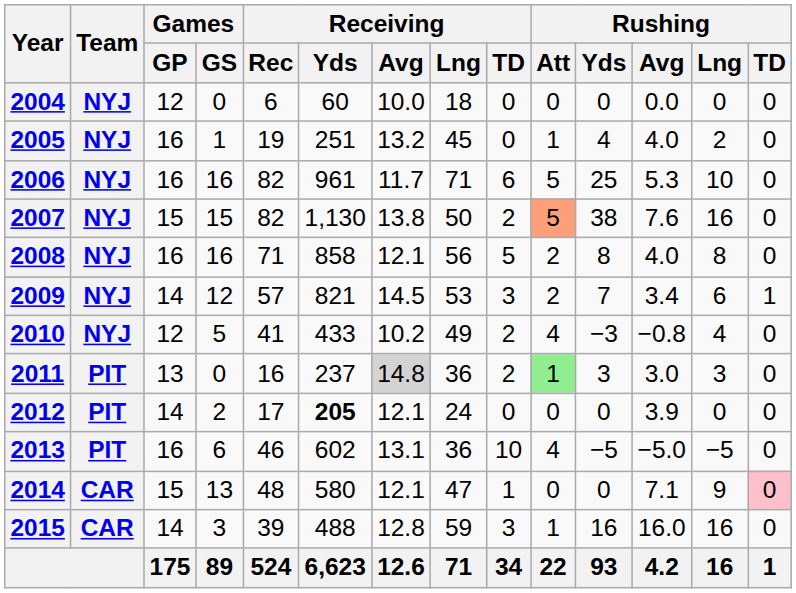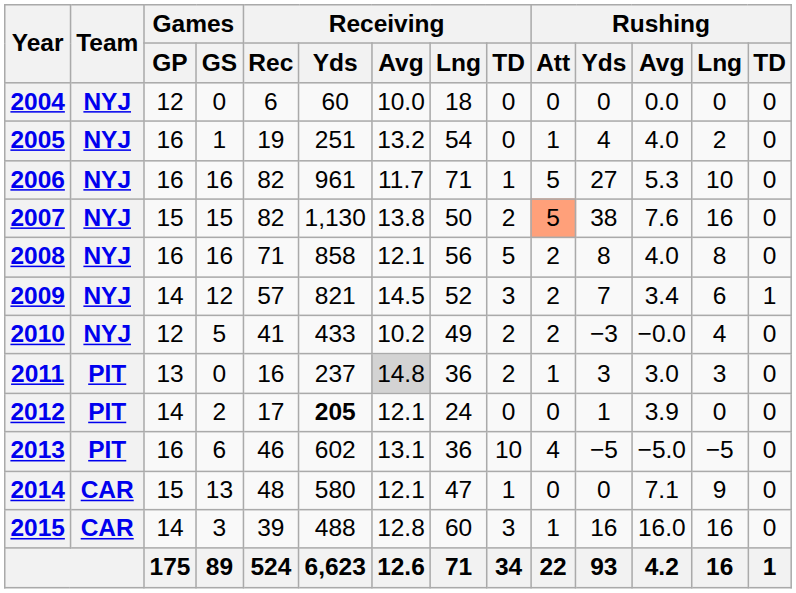2005 | Receiving / Lng: 45 -> 54
2006 | Receiving / TD: 6 -> 1
2006 | Rushing / Yds: 25 -> 27
2009 | Receiving / Lng: 53 -> 52
2010 | Rushing / Att: 4 -> 2
2010 | Rushing / Avg: −0.8 -> −0.0
2011 | Rushing / Att: lightgreen background -> no background
2012 | Rushing / Yds: 0 -> 1
2014 | Rushing / TD: pink background -> no background
2015 | Receiving / Lng: 59 -> 60
